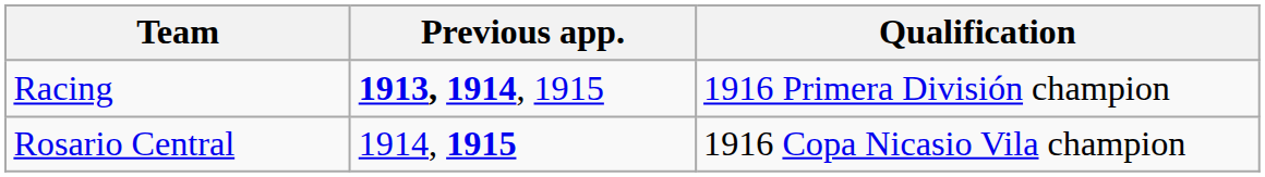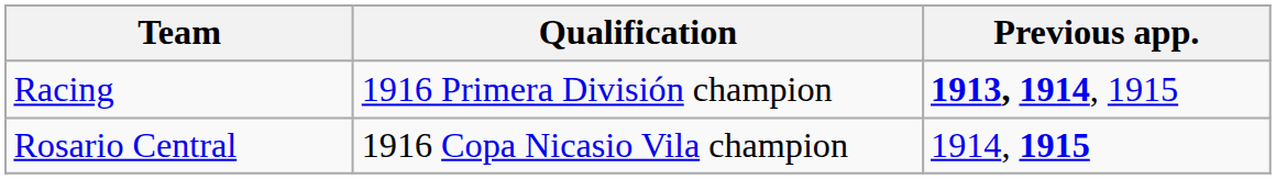columns swapped: Qualification <-> Previous app.
